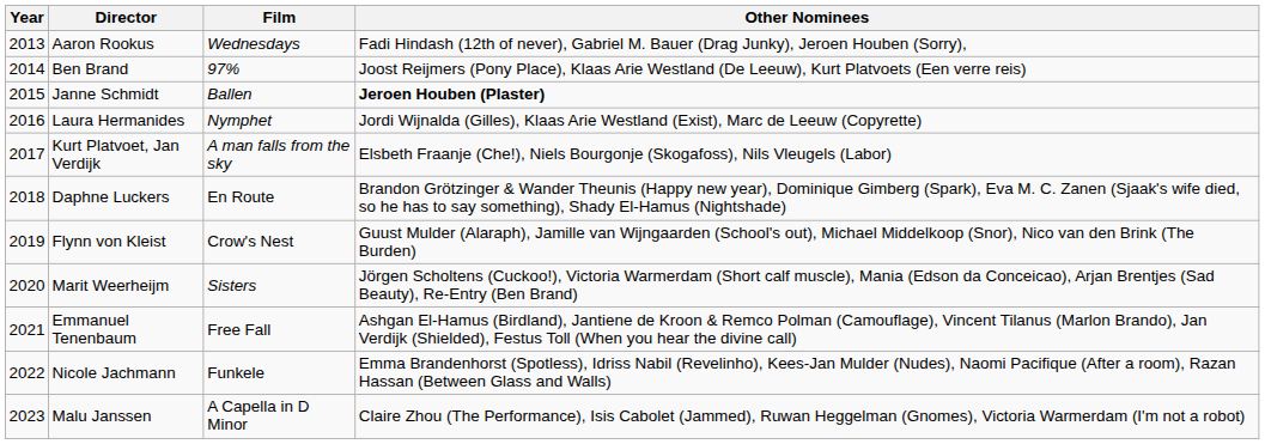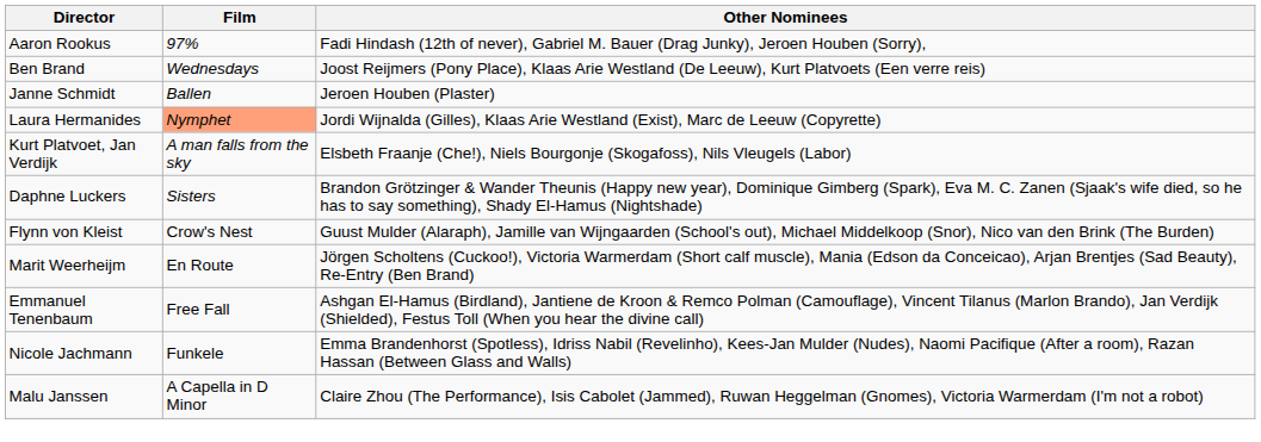- column: Year | 2013 | 2014 | 2015 | 2016 | 2017 | 2018 | 2019 | 2020 | 2021 | 2022 | 2023
Aaron Rookus | Film: Wednesdays -> 97%
Ben Brand | Film: 97% -> Wednesdays
Janne Schmidt | Other Nominees: bold -> normal
Laura Hermanides | Film: no background -> lightsalmon background
Daphne Luckers | Film: En Route -> Sisters
Marit Weerheijm | Film: Sisters -> En Route
